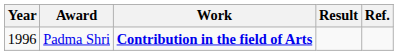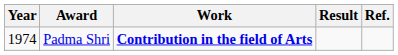Padma Shri | Year: 1996 -> 1974
